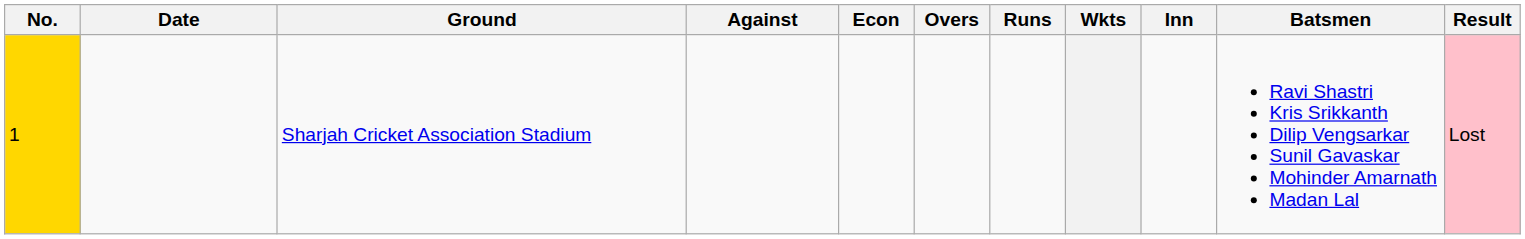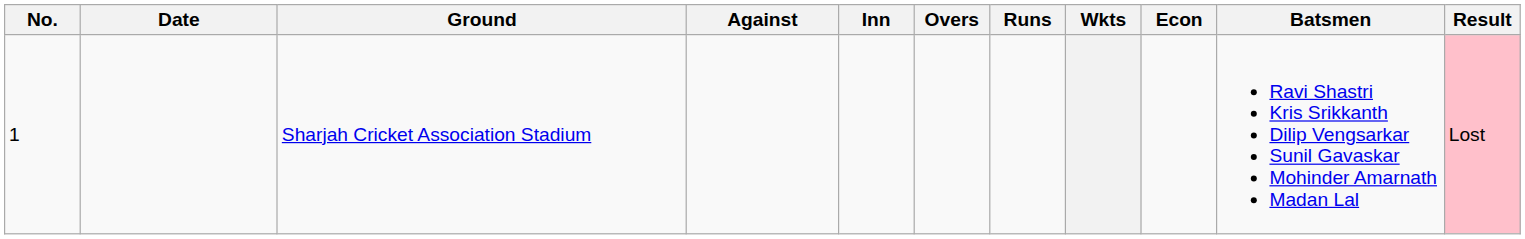columns swapped: Inn <-> Econ
Sharjah Cricket Association Stadium | No.: gold background -> no background
